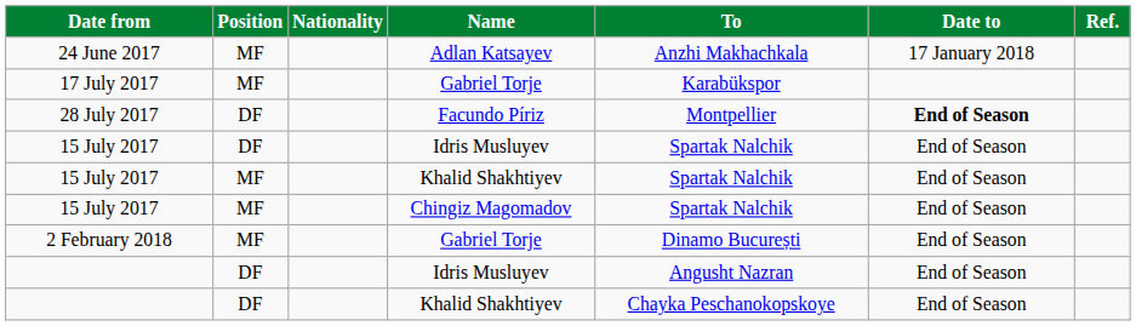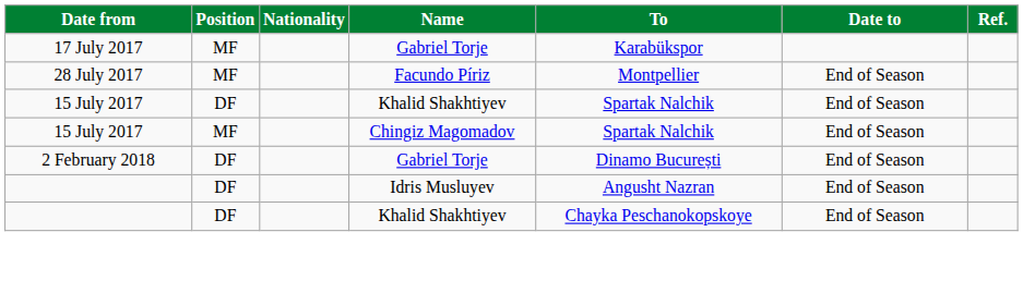- row: 24 June 2017 | MF | Adlan Katsayev | Anzhi Makhachkala | 17 January 2018
28 July 2017 | Position: DF -> MF
28 July 2017 | Date to: bold -> normal
- row: 15 July 2017 | DF | Idris Musluyev | Spartak Nalchik | End of Season
15 July 2017 / Khalid Shakhtiyev | Position: MF -> DF
2 February 2018 | Position: MF -> DF
